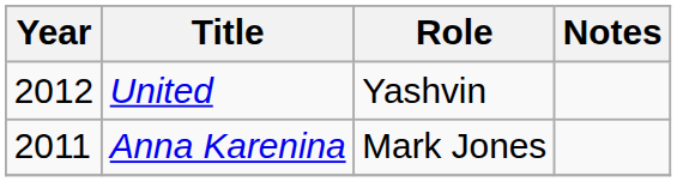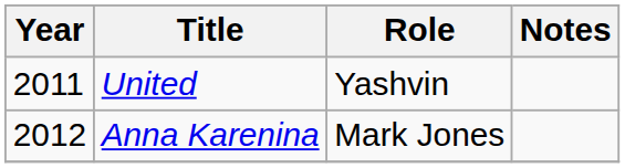United | Year: 2012 -> 2011
Anna Karenina | Year: 2011 -> 2012
